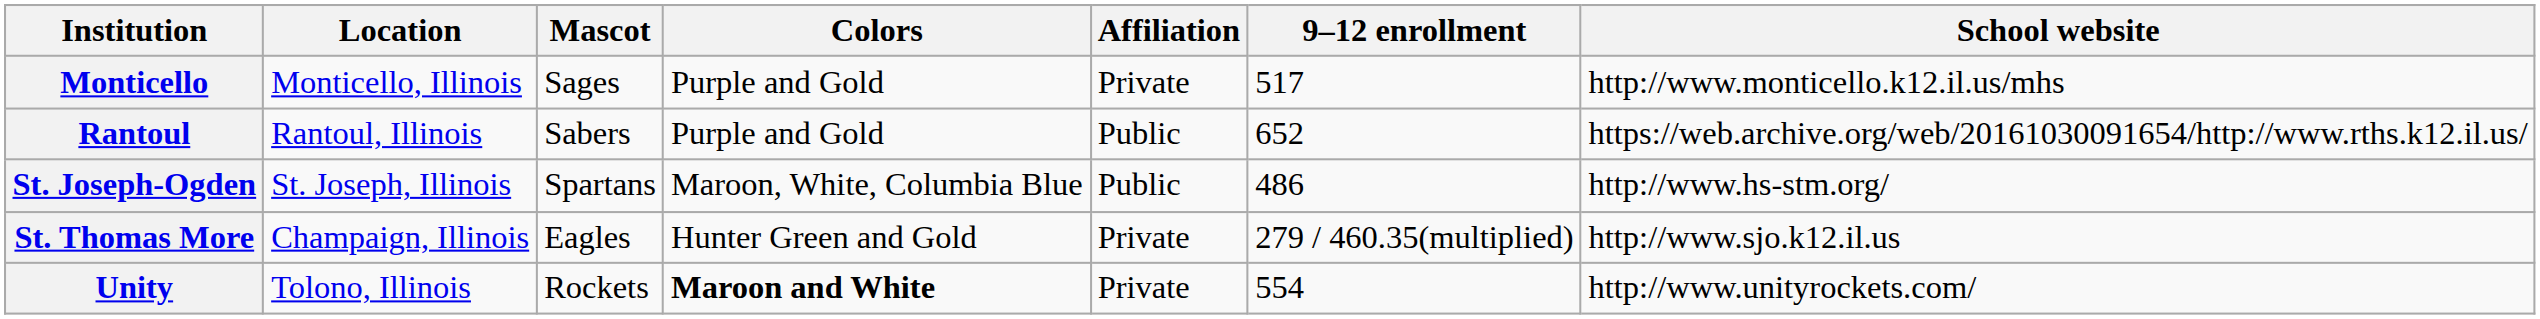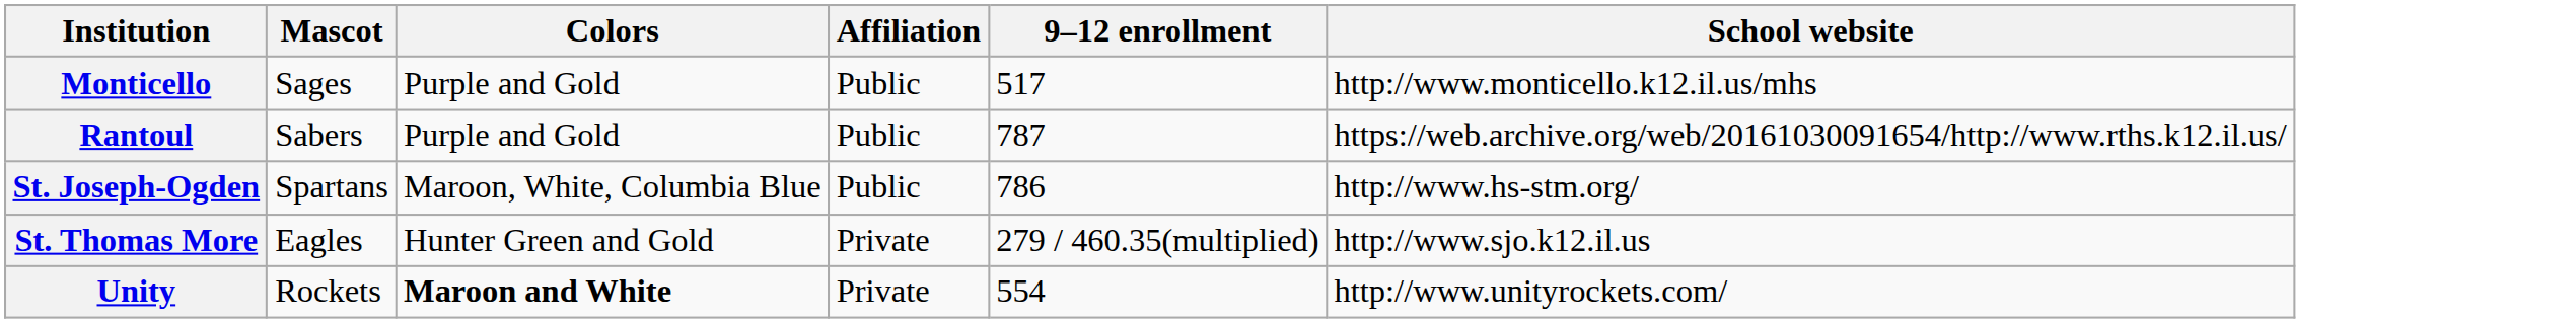- column: Location | Monticello, Illinois | Rantoul, Illinois | St. Joseph, Illinois | Champaign, Illinois | Tolono, Illinois
Monticello | Affiliation: Private -> Public
Rantoul | 9–12 enrollment: 652 -> 787
St. Joseph-Ogden | 9–12 enrollment: 486 -> 786
